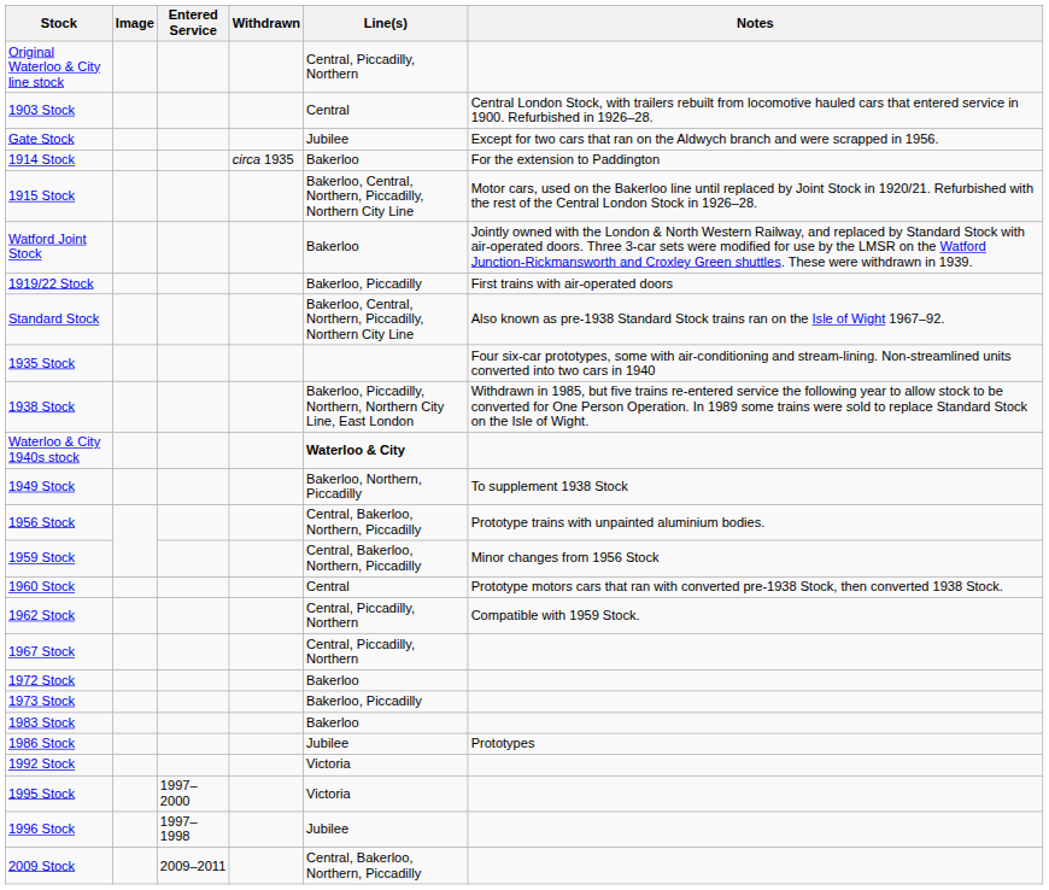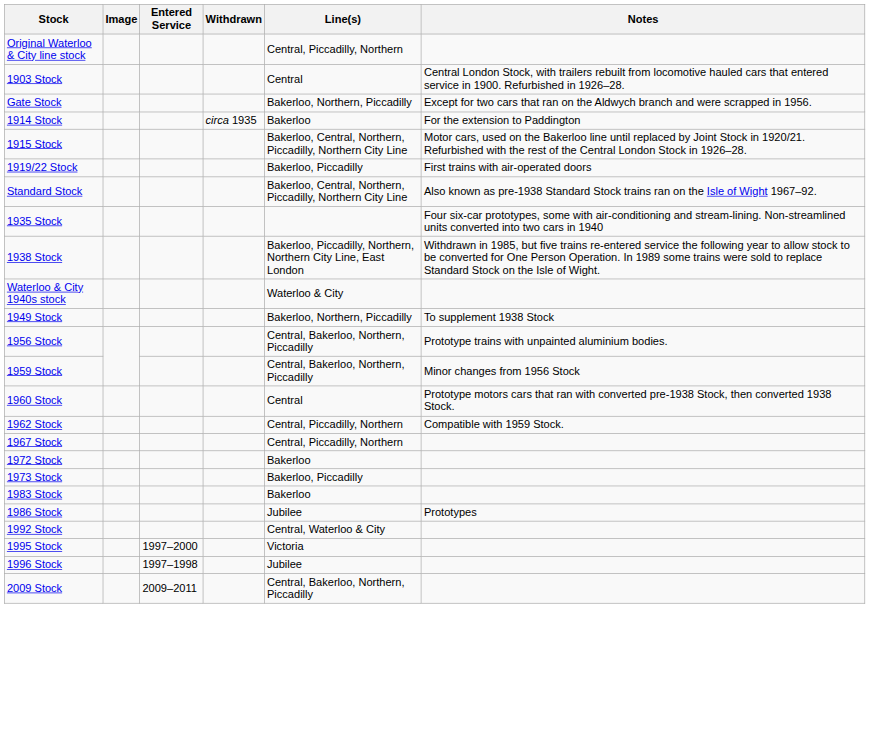Gate Stock | Line(s): Jubilee -> Bakerloo, Northern, Piccadilly
- row: Watford Joint Stock | Bakerloo | Jointly owned with the London & North Western Railway, and replaced by Standard Stock with air-operated doors. Three 3-car sets were modified for use by the LMSR on the Watford Junction-Rickmansworth and Croxley Green shuttles. These were withdrawn in 1939.
Waterloo & City 1940s stock | Line(s): bold -> normal
1992 Stock | Line(s): Victoria -> Central, Waterloo & City
